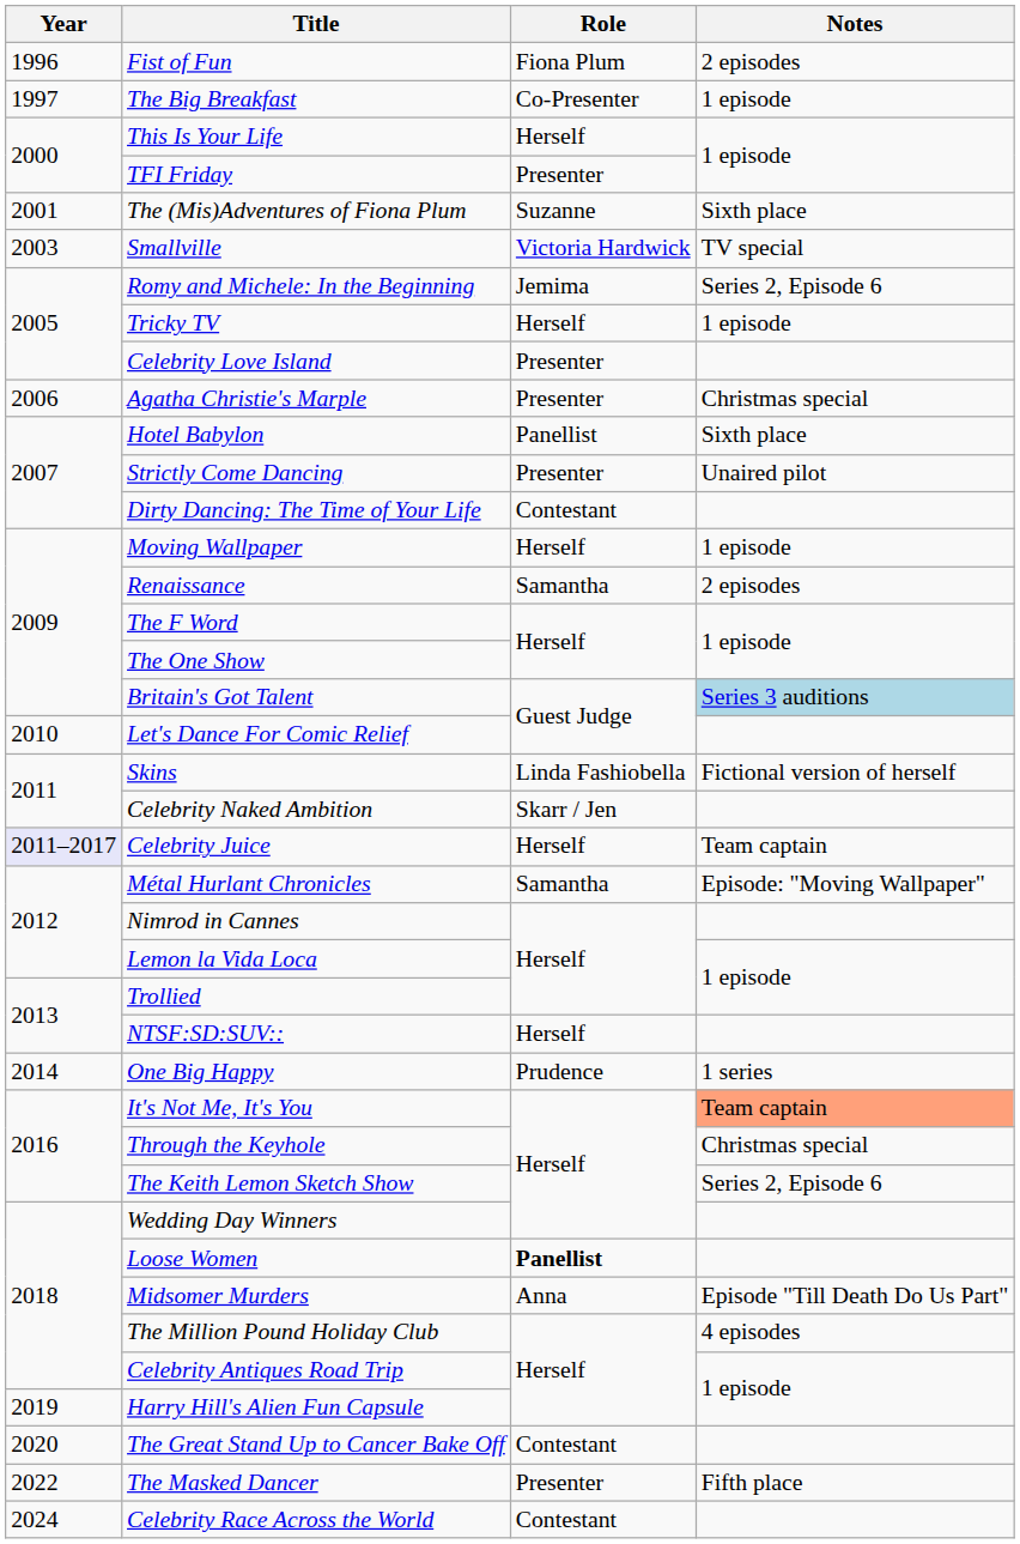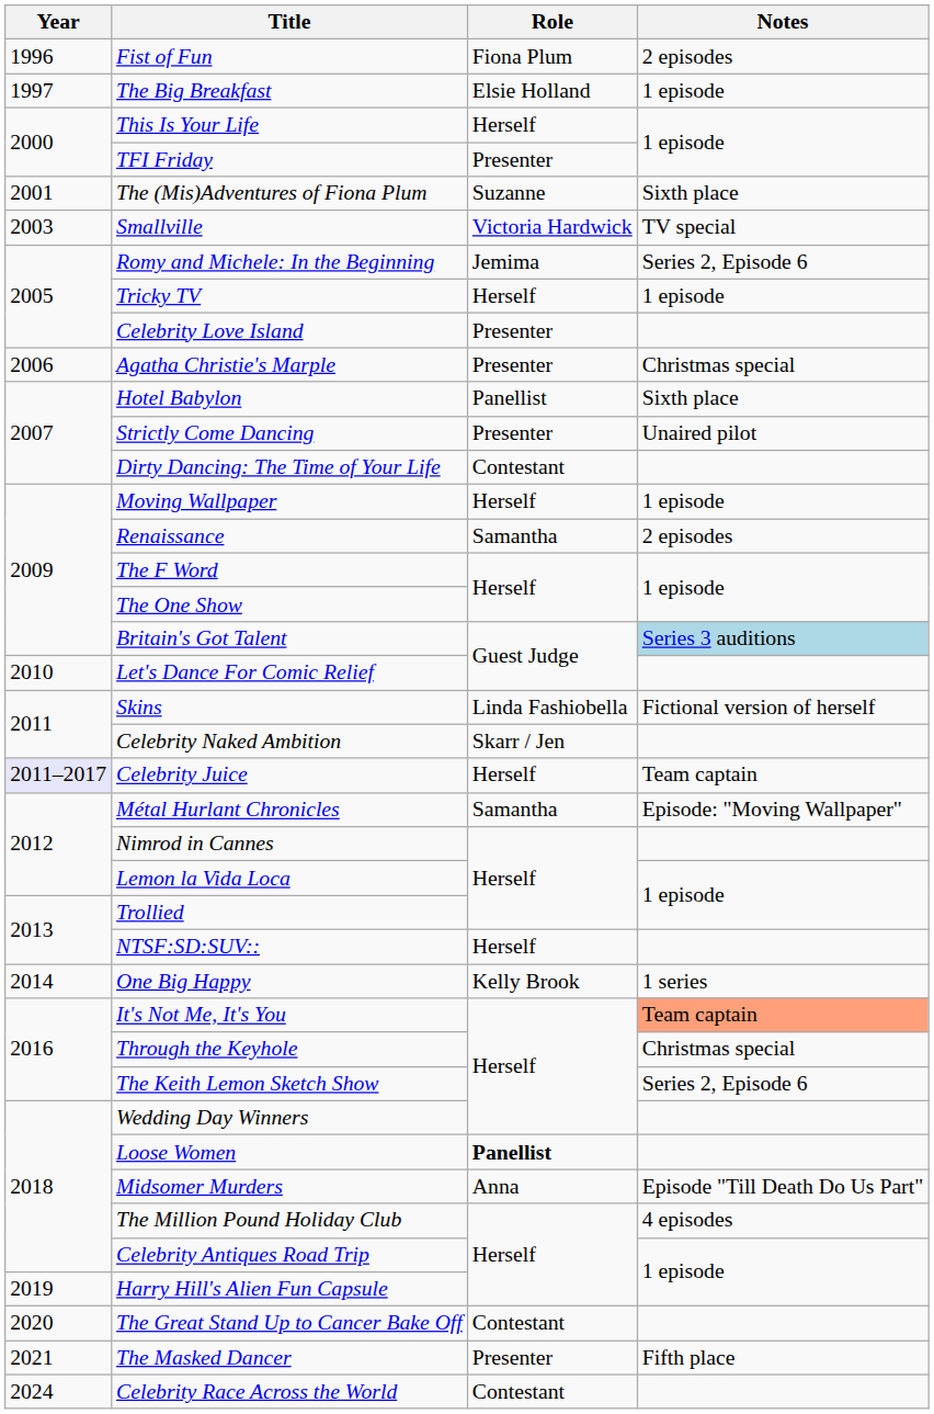The Big Breakfast | Role: Co-Presenter -> Elsie Holland
One Big Happy | Role: Prudence -> Kelly Brook
The Masked Dancer | Year: 2022 -> 2021
